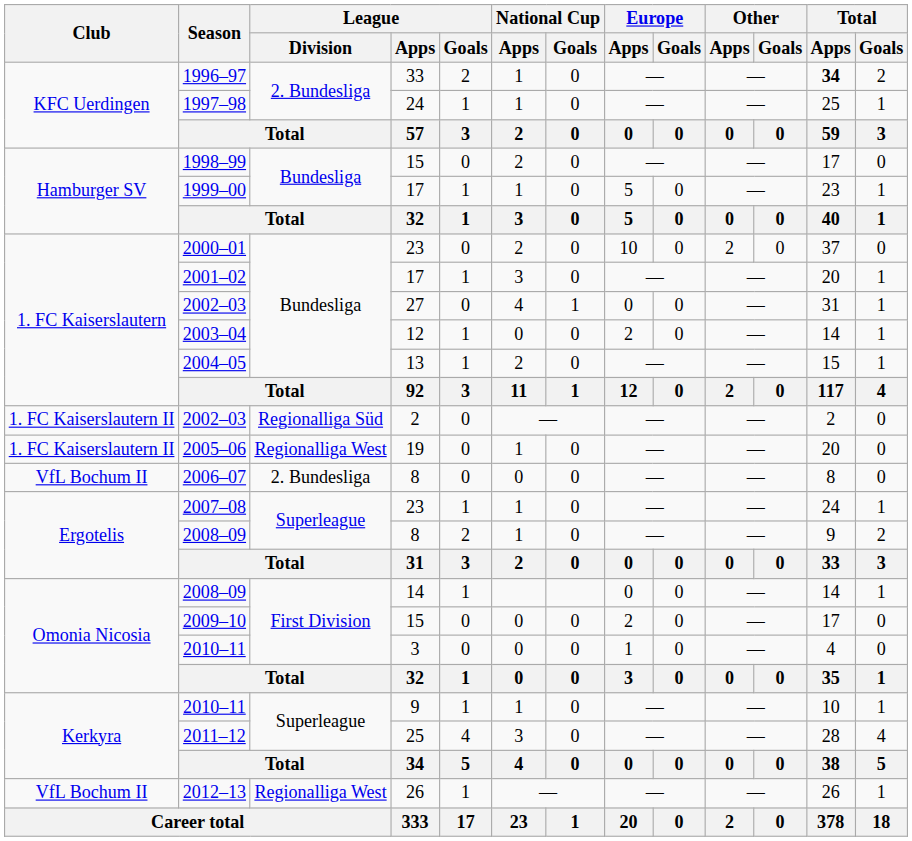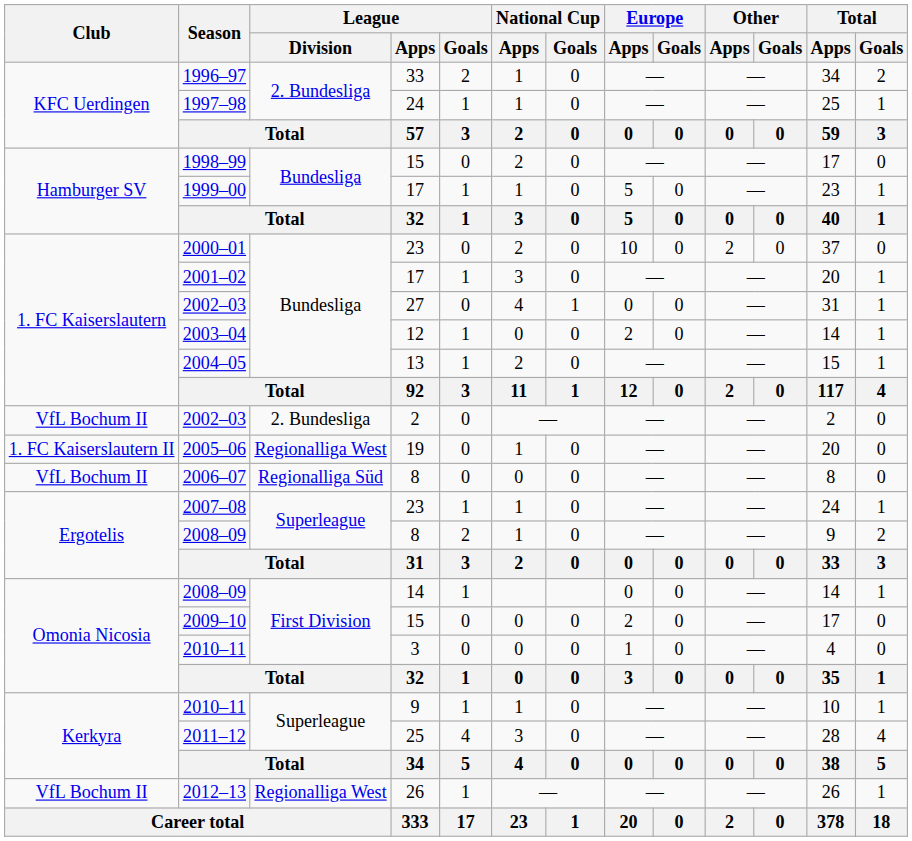1996–97 | Total / Apps: bold -> normal
2002–03 / 2 | Club: 1. FC Kaiserslautern II -> VfL Bochum II
2002–03 / 2 | League / Division: Regionalliga Süd -> 2. Bundesliga
2006–07 | League / Division: 2. Bundesliga -> Regionalliga Süd
